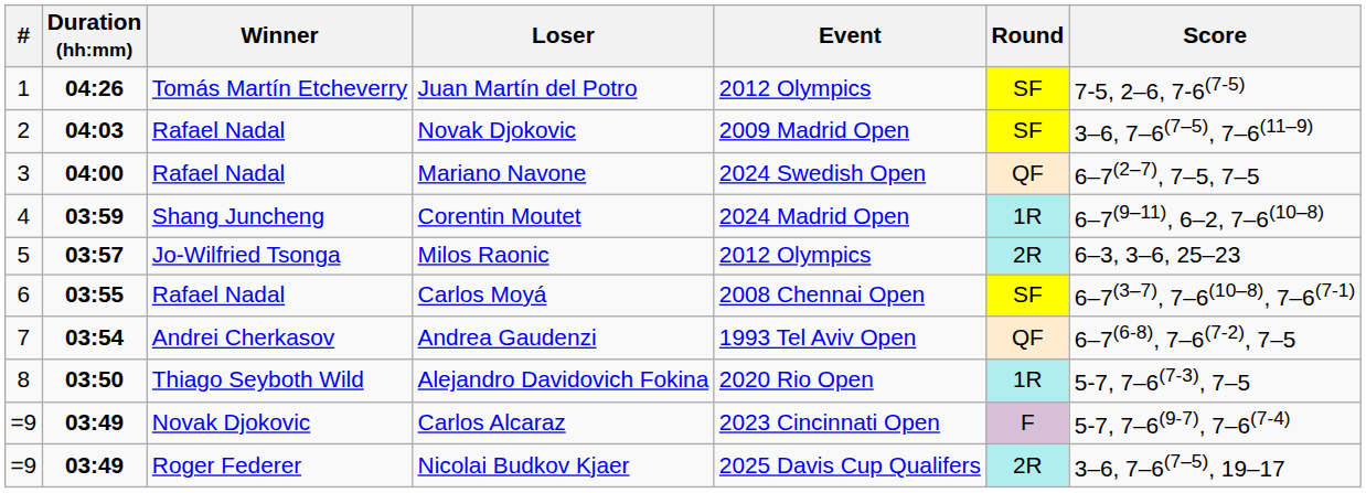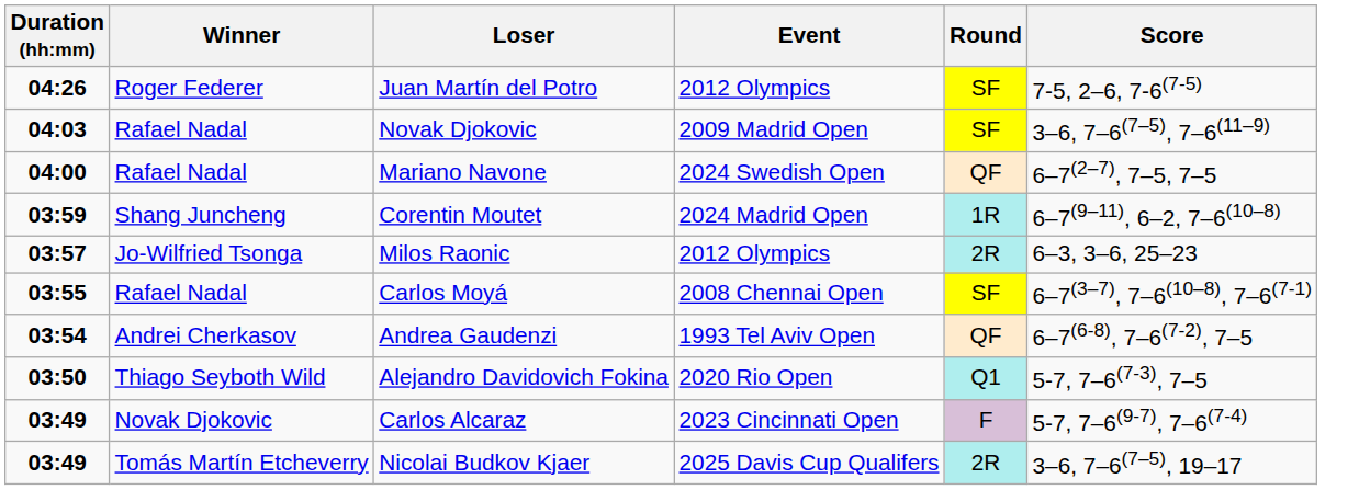- column: # | 1 | 2 | 3 | 4 | 5 | 6 | 7 | 8 | =9 | =9
Juan Martín del Potro | Winner: Tomás Martín Etcheverry -> Roger Federer
Alejandro Davidovich Fokina | Round: 1R -> Q1
Nicolai Budkov Kjaer | Winner: Roger Federer -> Tomás Martín Etcheverry
